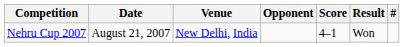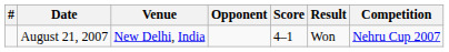columns swapped: # <-> Competition
